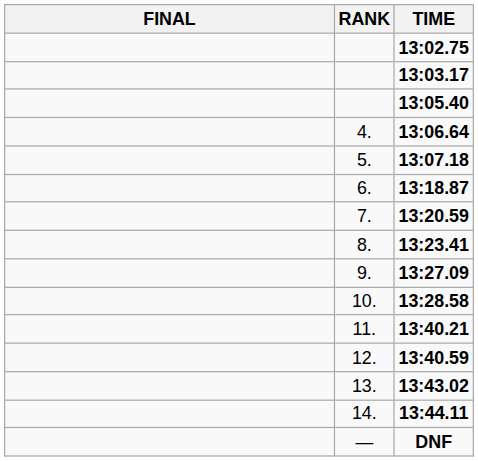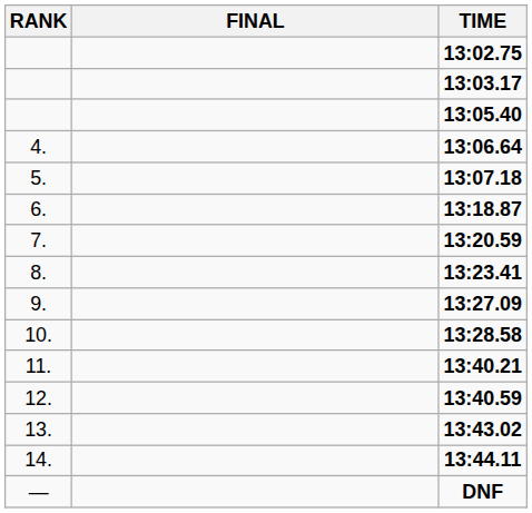columns swapped: RANK <-> FINAL
